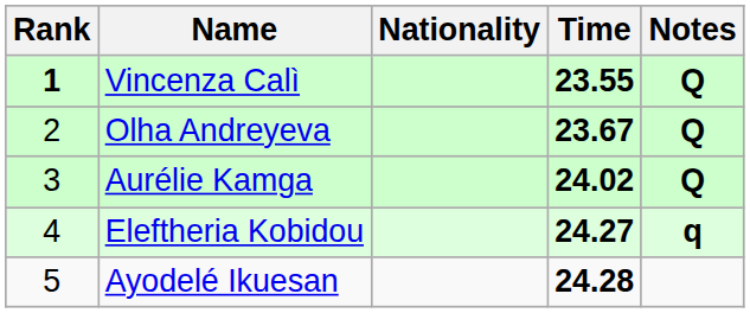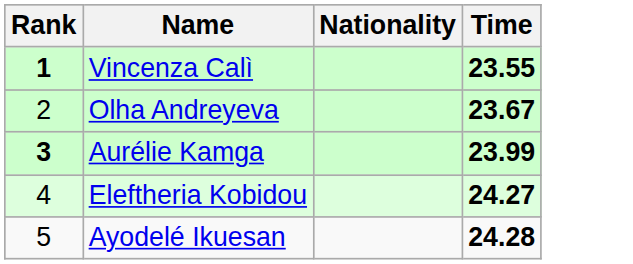- column: Notes | Q | Q | Q | q
Aurélie Kamga | Rank: normal -> bold
Aurélie Kamga | Time: 24.02 -> 23.99
